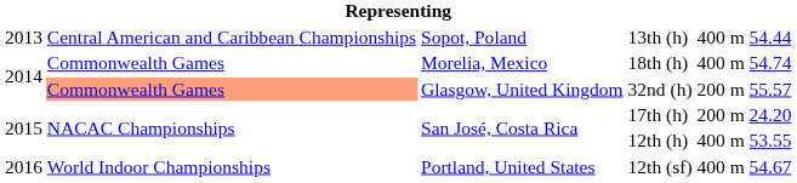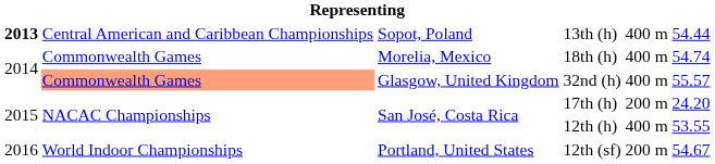13th (h) | column 1: normal -> bold
32nd (h) | column 5: 200 m -> 400 m
12th (sf) | column 5: 400 m -> 200 m
